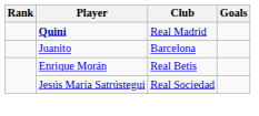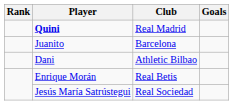+ row: Dani | Athletic Bilbao
